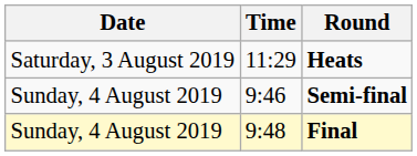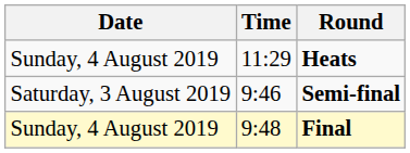Heats | Date: Saturday, 3 August 2019 -> Sunday, 4 August 2019
Semi-final | Date: Sunday, 4 August 2019 -> Saturday, 3 August 2019
